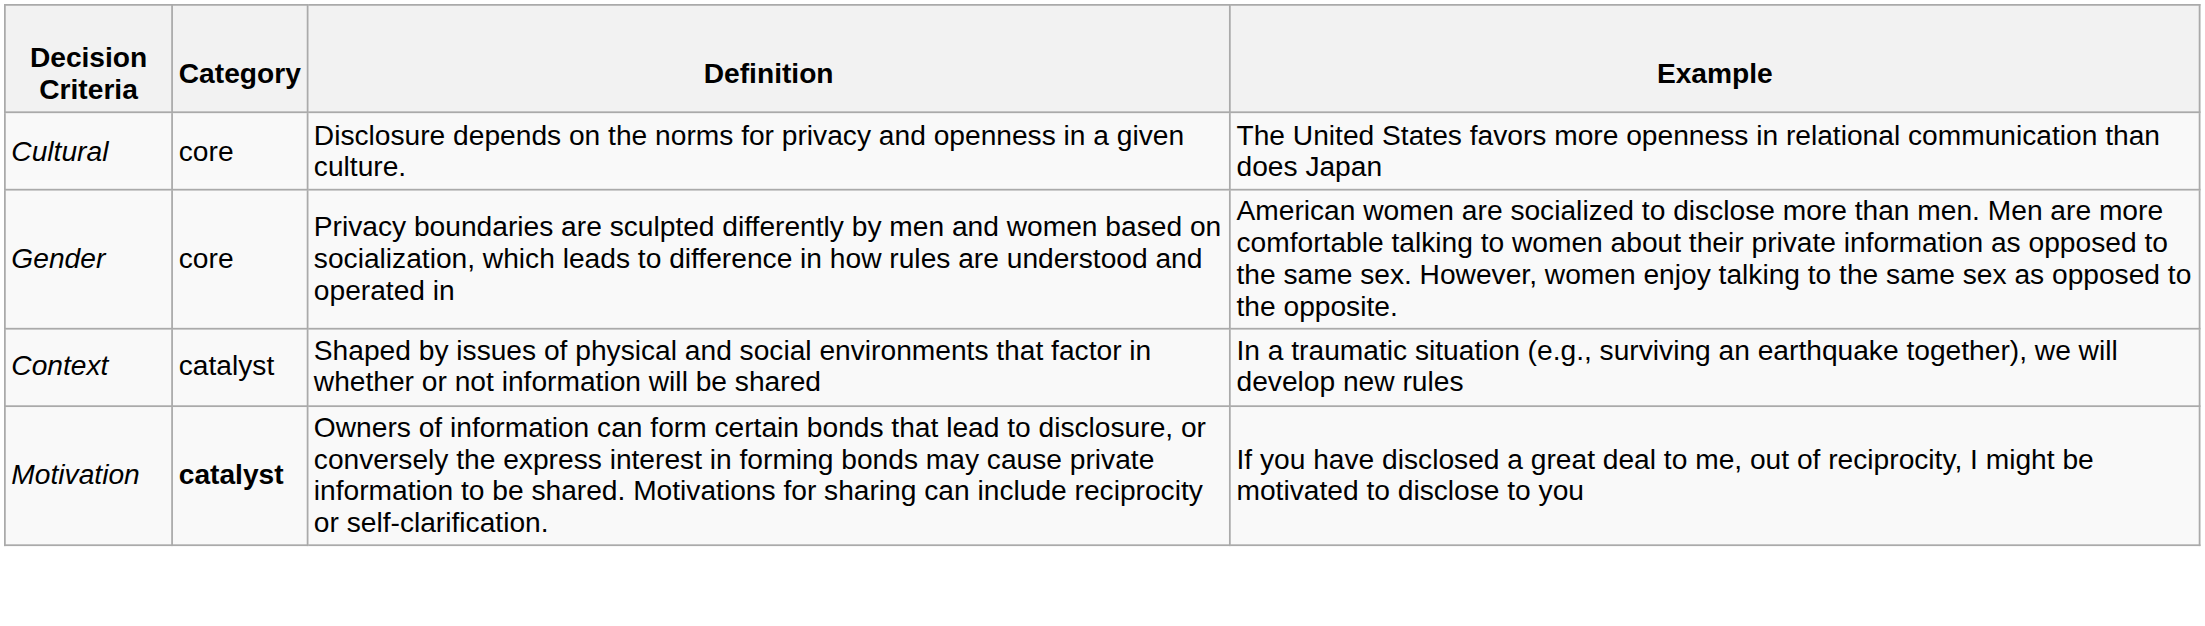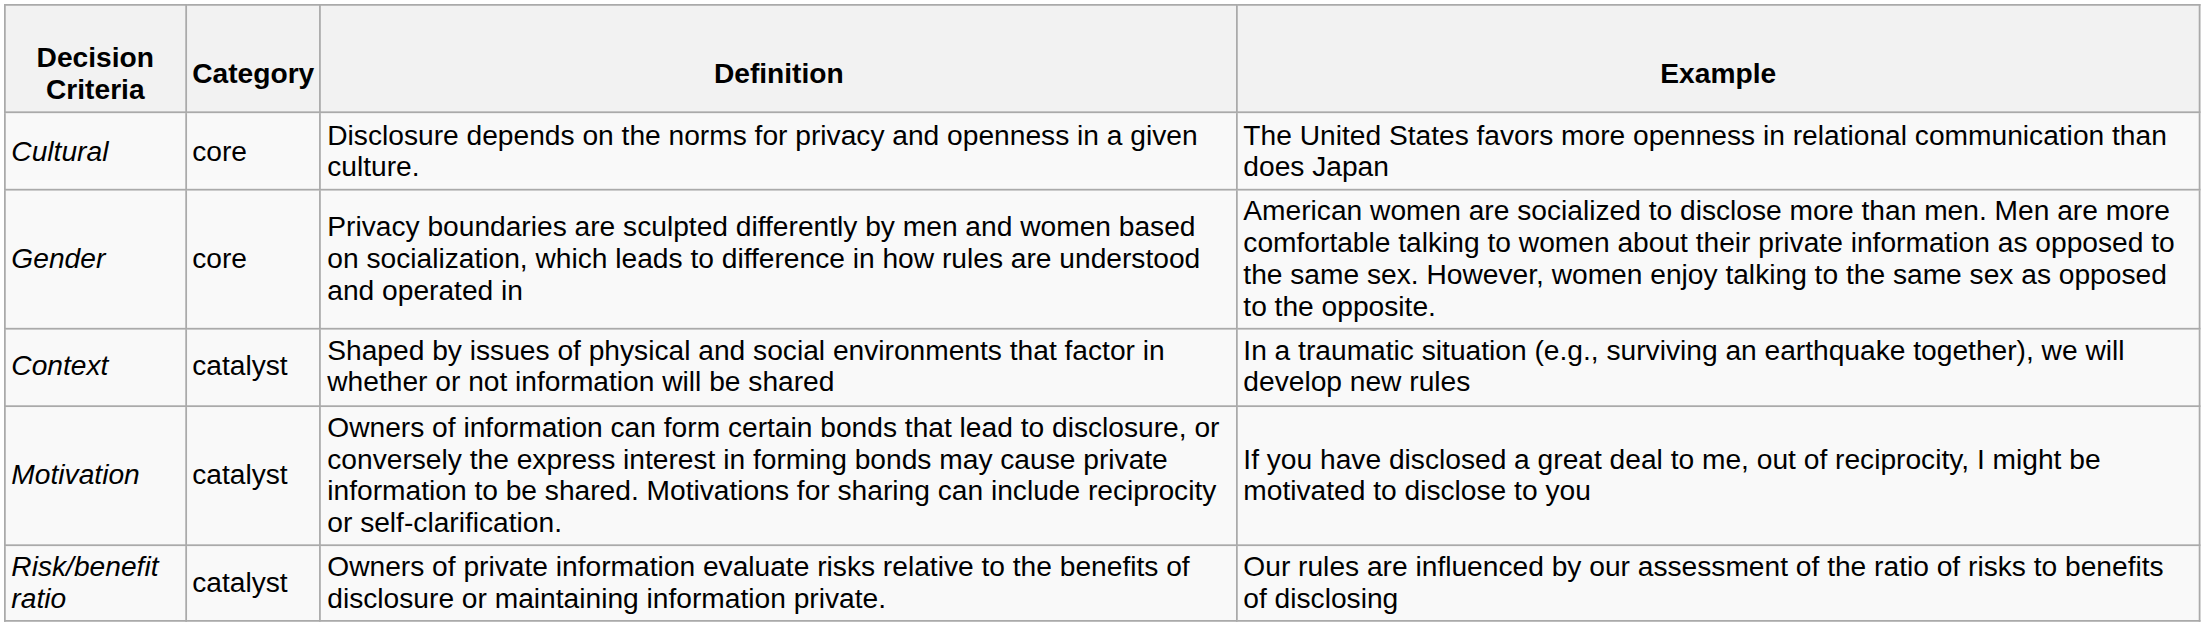Motivation | Category: bold -> normal
+ row: Risk/benefit ratio | catalyst | Owners of private information evaluate risks relative to the benefits of disclosure or maintaining information private. | Our rules are influenced by our assessment of the ratio of risks to benefits of disclosing
